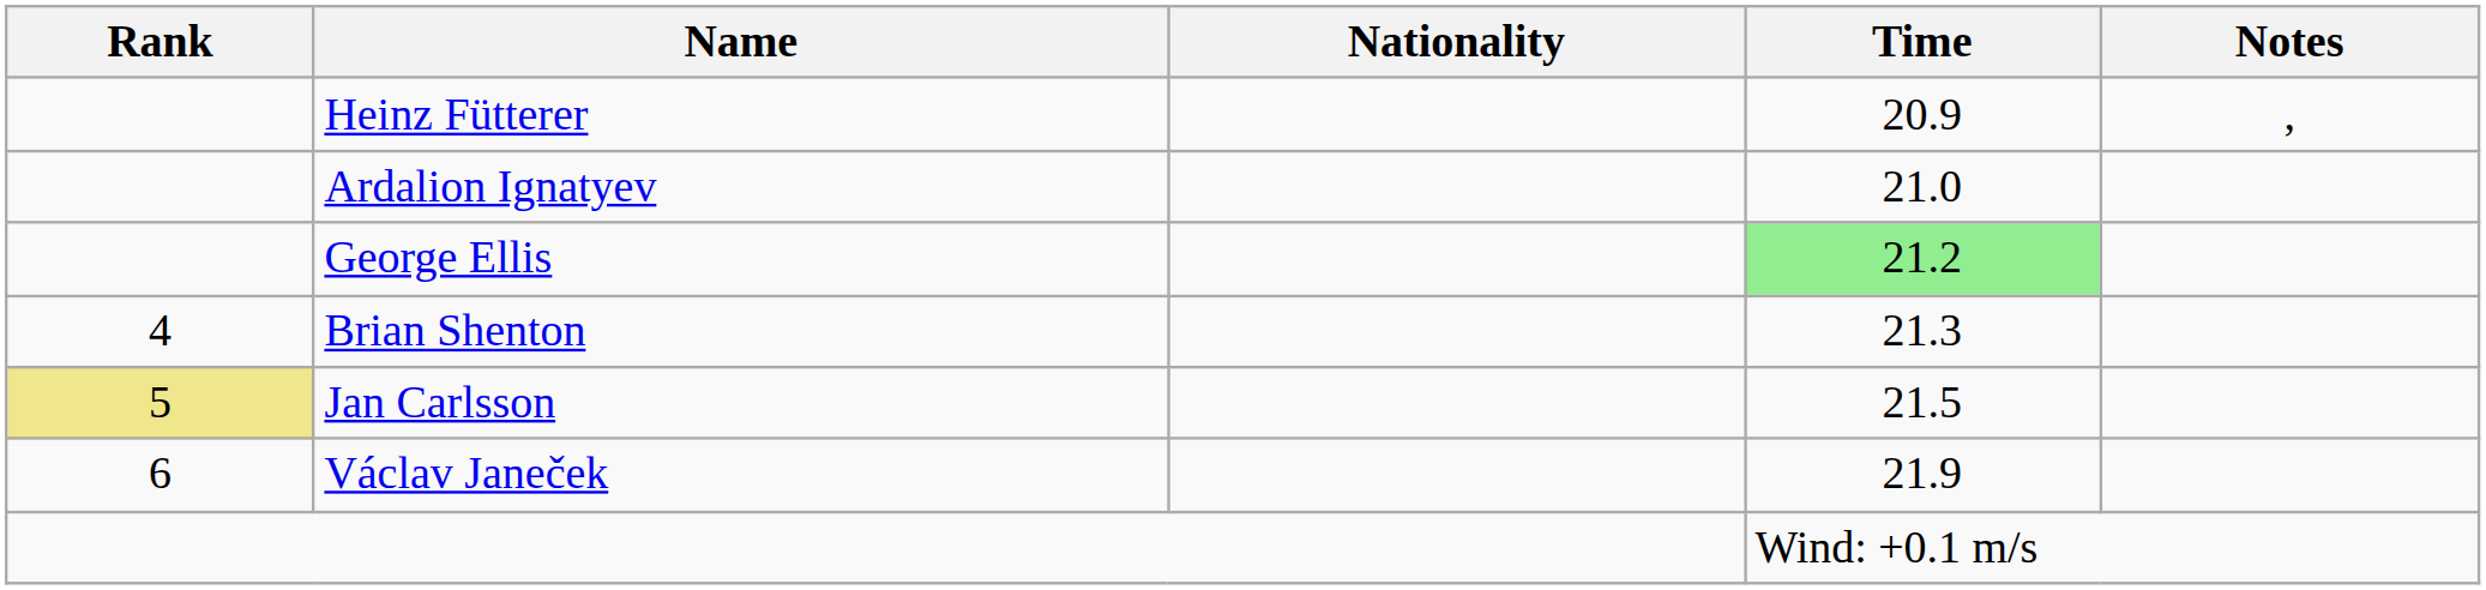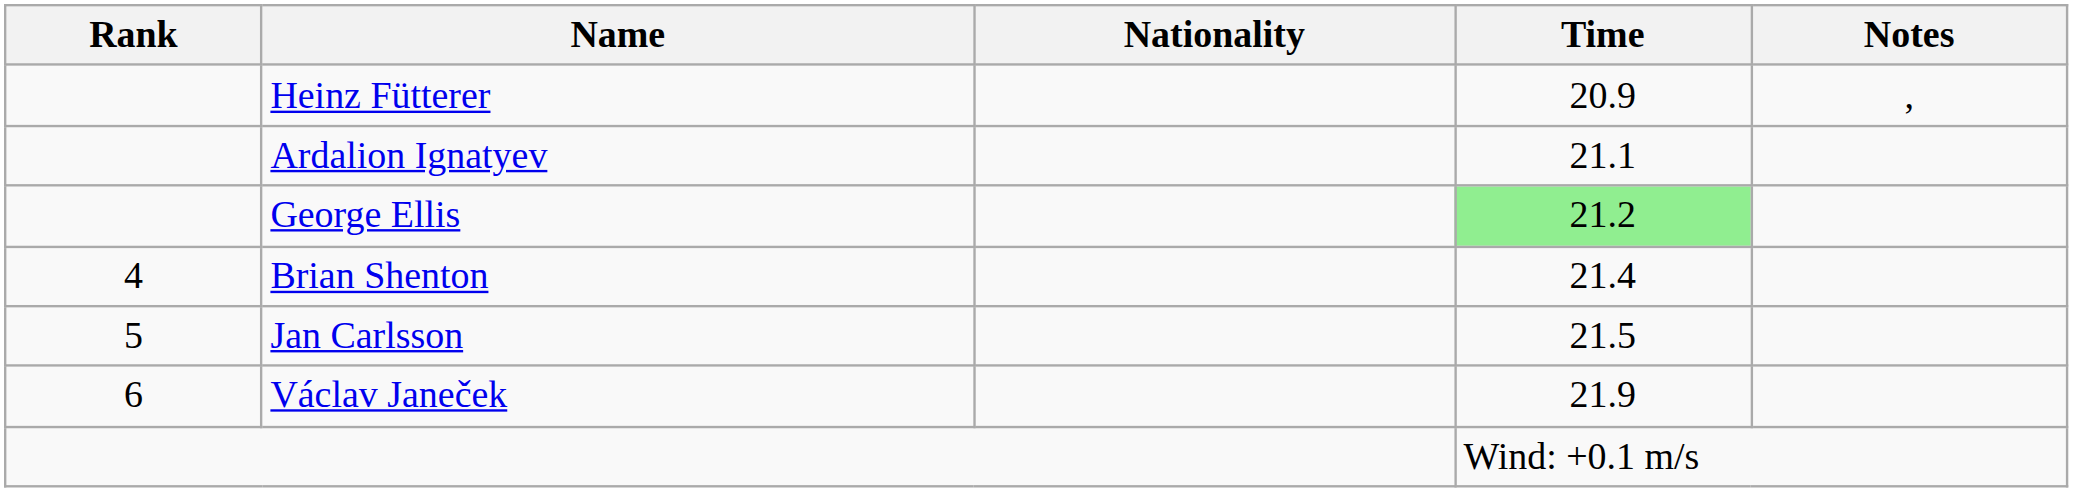Ardalion Ignatyev | Time: 21.0 -> 21.1
Brian Shenton | Time: 21.3 -> 21.4
Jan Carlsson | Rank: khaki background -> no background
